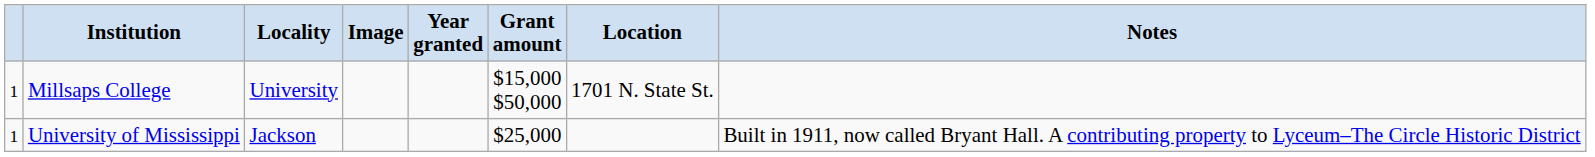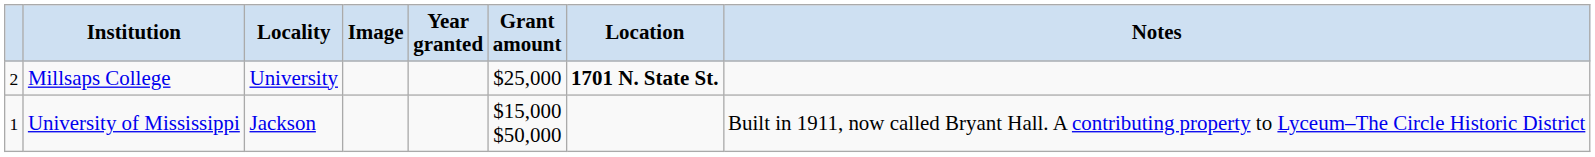Millsaps College | column 1: 1 -> 2
Millsaps College | Grant amount: $15,000 $50,000 -> $25,000
Millsaps College | Location: normal -> bold
University of Mississippi | Grant amount: $25,000 -> $15,000 $50,000
